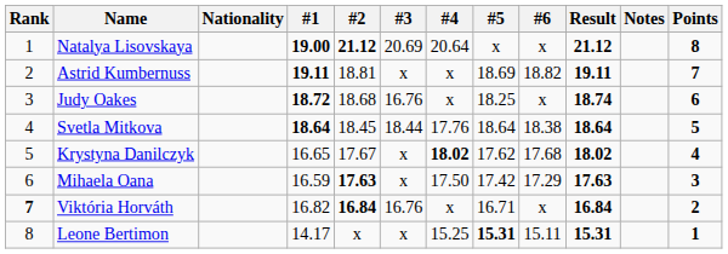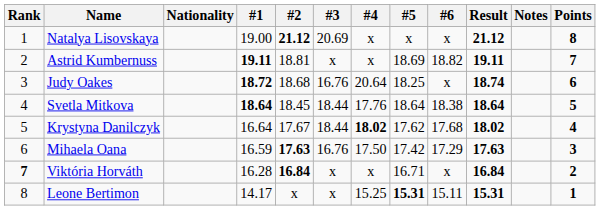Natalya Lisovskaya | #1: bold -> normal
Natalya Lisovskaya | #4: 20.64 -> x
Judy Oakes | #4: x -> 20.64
Krystyna Danilczyk | #1: 16.65 -> 16.64
Krystyna Danilczyk | #3: x -> 18.44
Mihaela Oana | #3: x -> 16.76
Viktória Horváth | #1: 16.82 -> 16.28
Viktória Horváth | #3: 16.76 -> x
